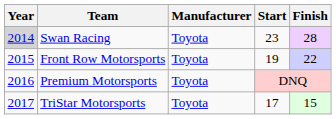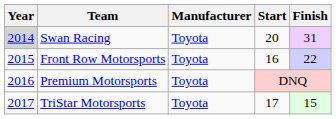Swan Racing | Start: 23 -> 20
Swan Racing | Finish: 28 -> 31
Front Row Motorsports | Start: 19 -> 16
